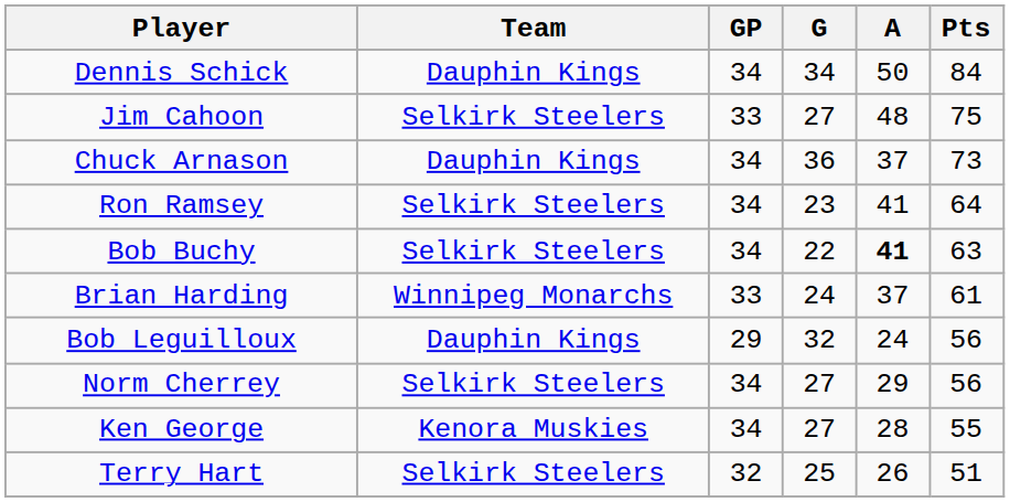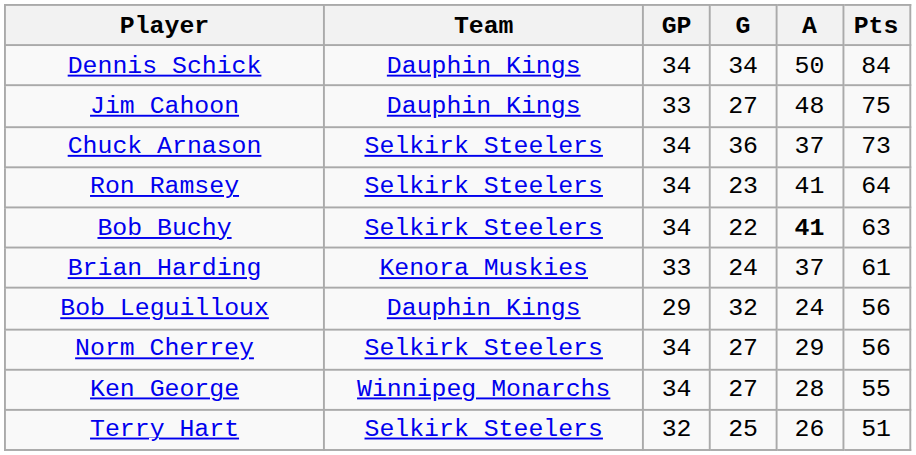Jim Cahoon | Team: Selkirk Steelers -> Dauphin Kings
Chuck Arnason | Team: Dauphin Kings -> Selkirk Steelers
Brian Harding | Team: Winnipeg Monarchs -> Kenora Muskies
Ken George | Team: Kenora Muskies -> Winnipeg Monarchs
